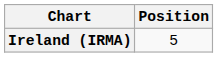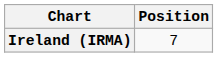Ireland (IRMA) | Position: 5 -> 7
